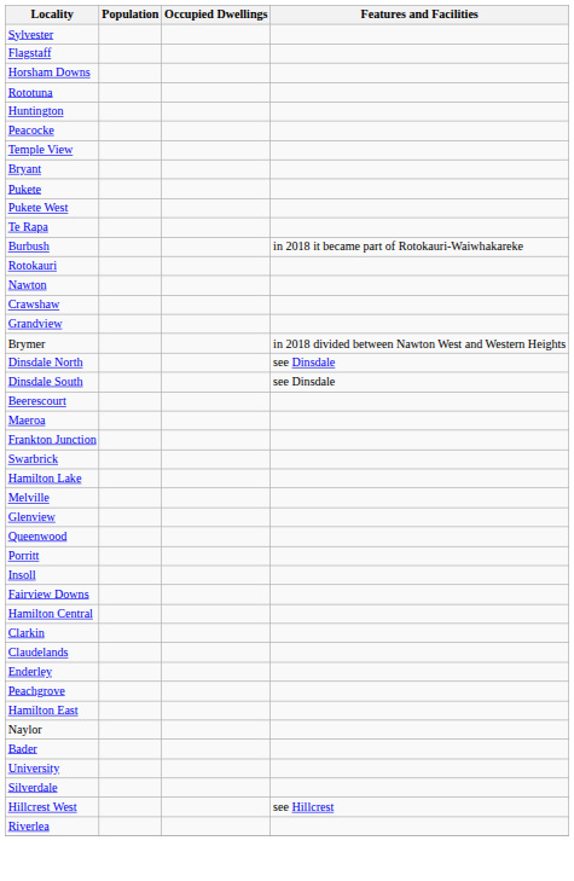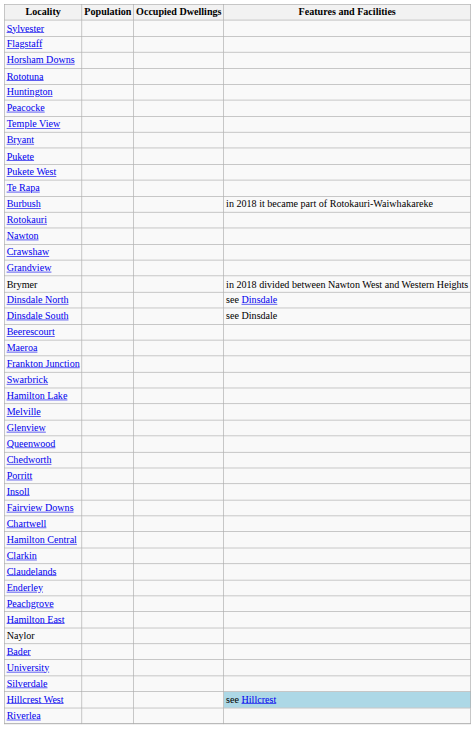+ row: Chedworth
+ row: Chartwell
Hillcrest West | Features and Facilities: no background -> lightblue background
